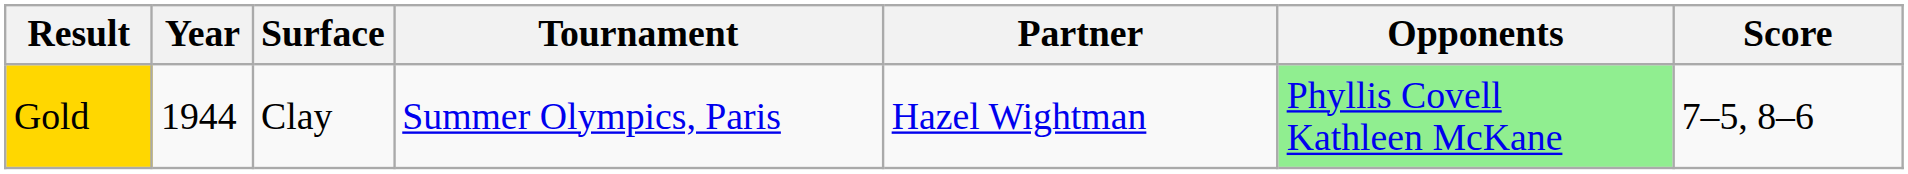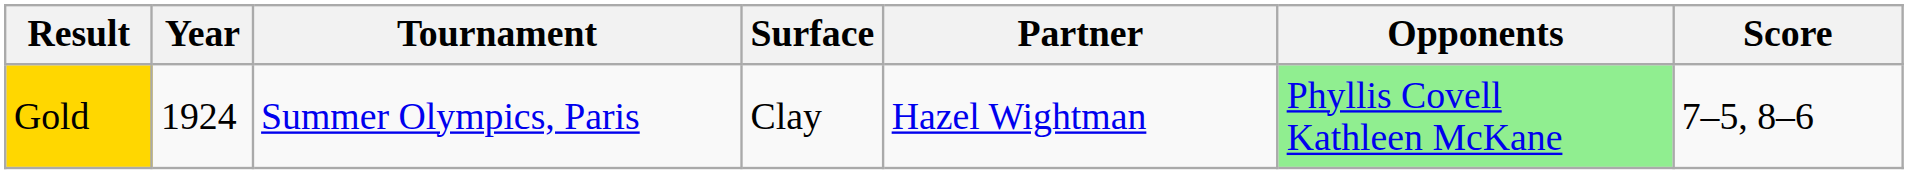columns swapped: Tournament <-> Surface
Gold | Year: 1944 -> 1924
